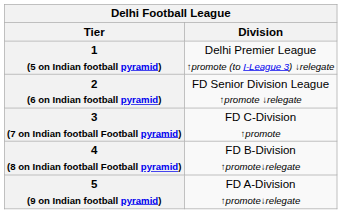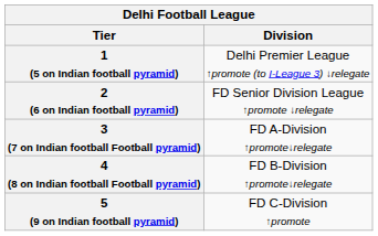3 (7 on Indian football Football pyramid) | Division: FD C-Division ↑promote -> FD A-Division ↑promote↓relegate
5 (9 on Indian football pyramid) | Division: FD A-Division ↑promote↓relegate -> FD C-Division ↑promote
